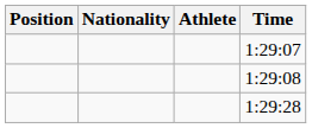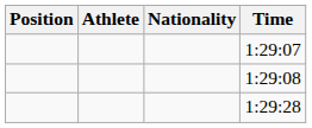columns swapped: Athlete <-> Nationality
